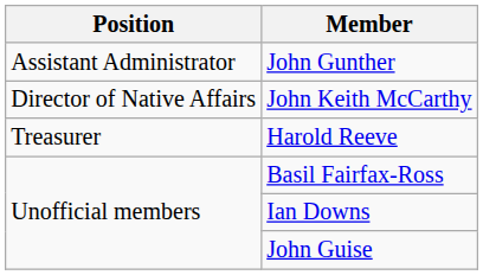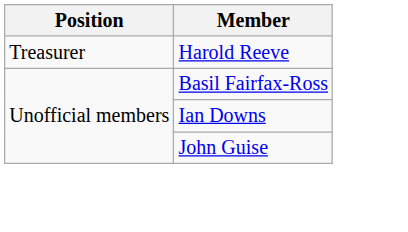- row: Assistant Administrator | John Gunther
- row: Director of Native Affairs | John Keith McCarthy
